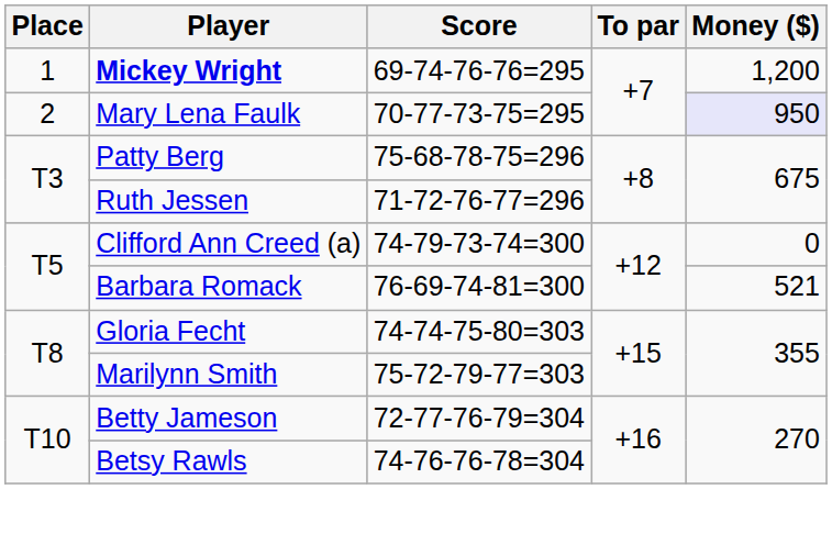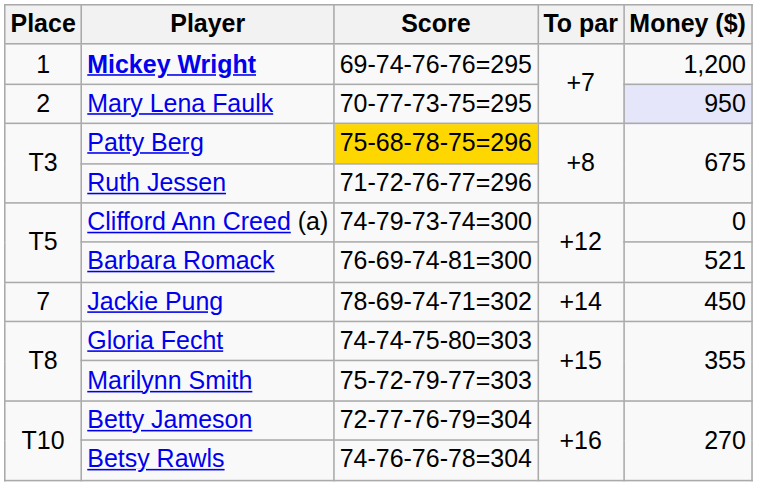Patty Berg | Score: no background -> gold background
+ row: 7 | Jackie Pung | 78-69-74-71=302 | +14 | 450
